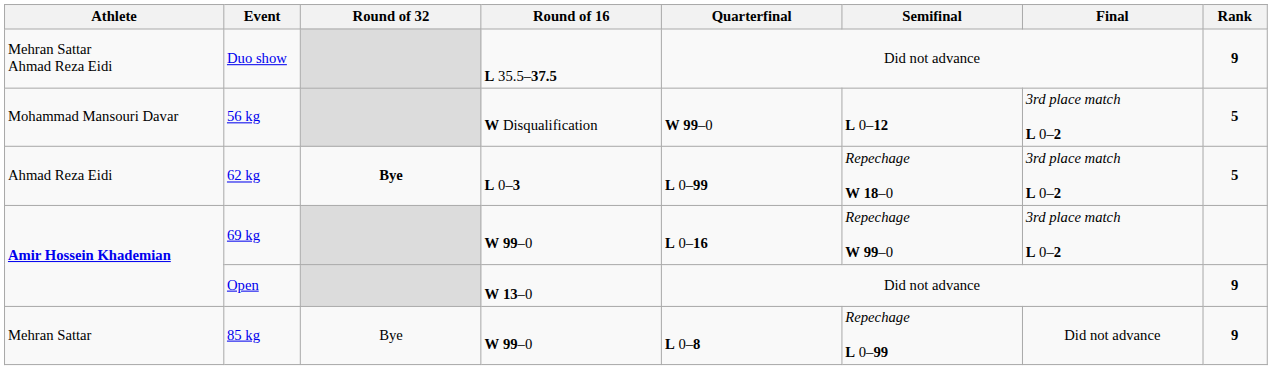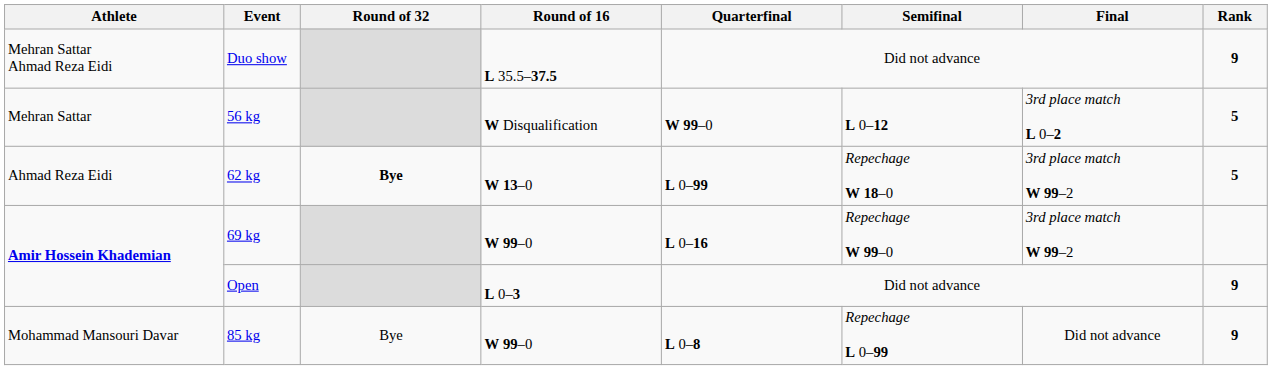56 kg | Athlete: Mohammad Mansouri Davar -> Mehran Sattar
62 kg | Round of 16: L 0–3 -> W 13–0
62 kg | Final: 3rd place match L 0–2 -> 3rd place match W 99–2
69 kg | Final: 3rd place match L 0–2 -> 3rd place match W 99–2
Open | Round of 16: W 13–0 -> L 0–3
85 kg | Athlete: Mehran Sattar -> Mohammad Mansouri Davar
